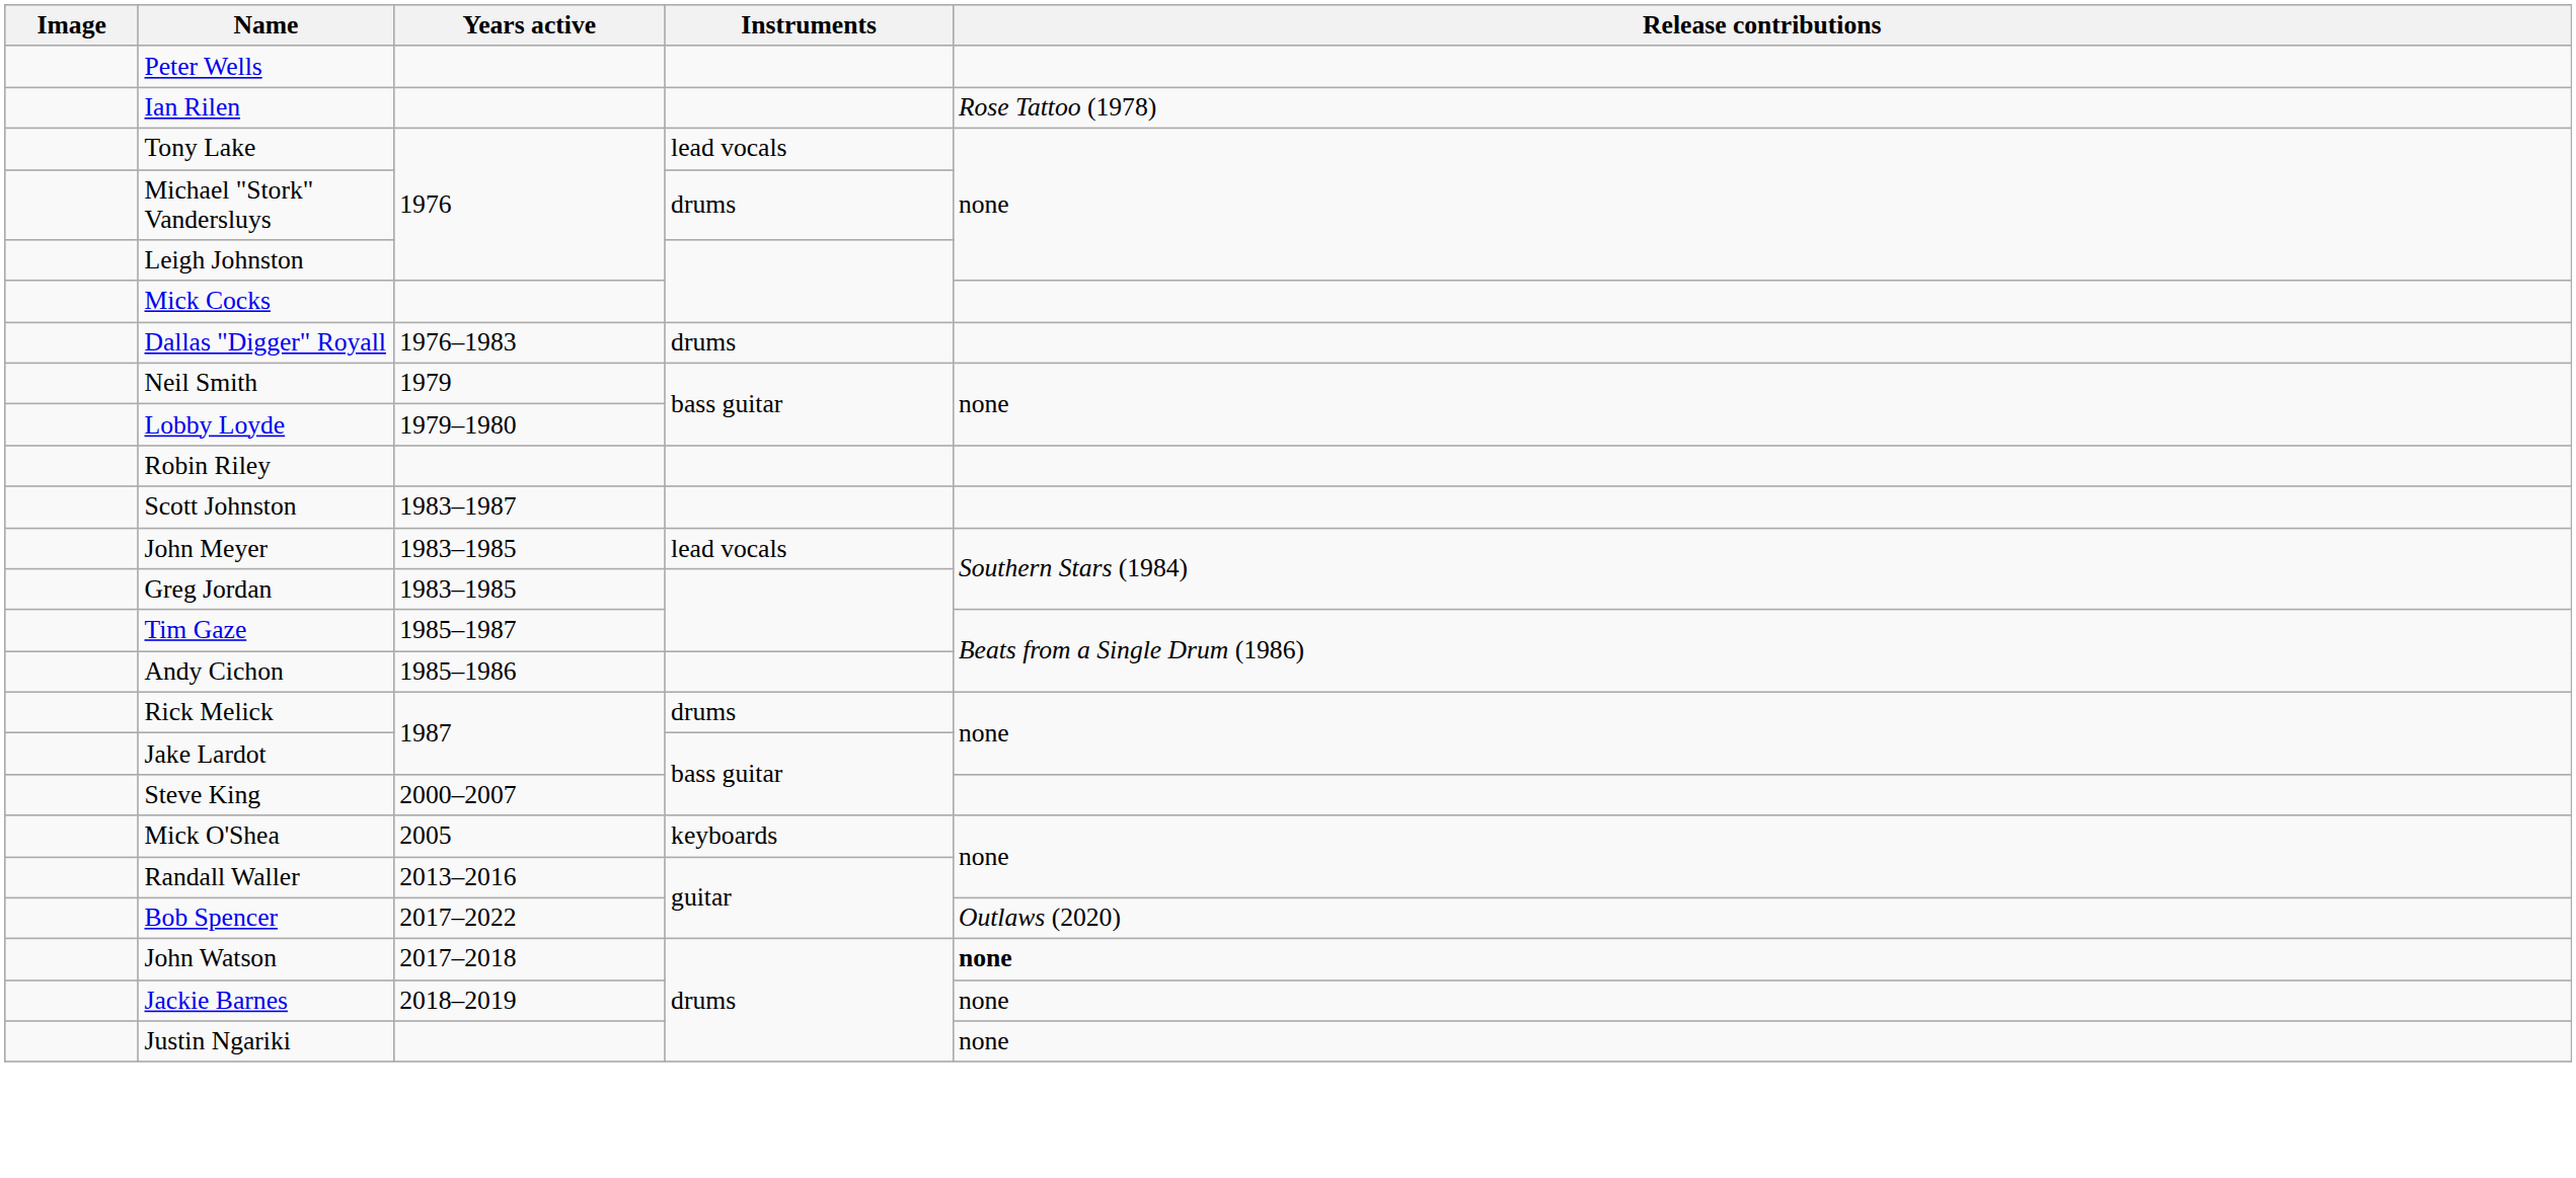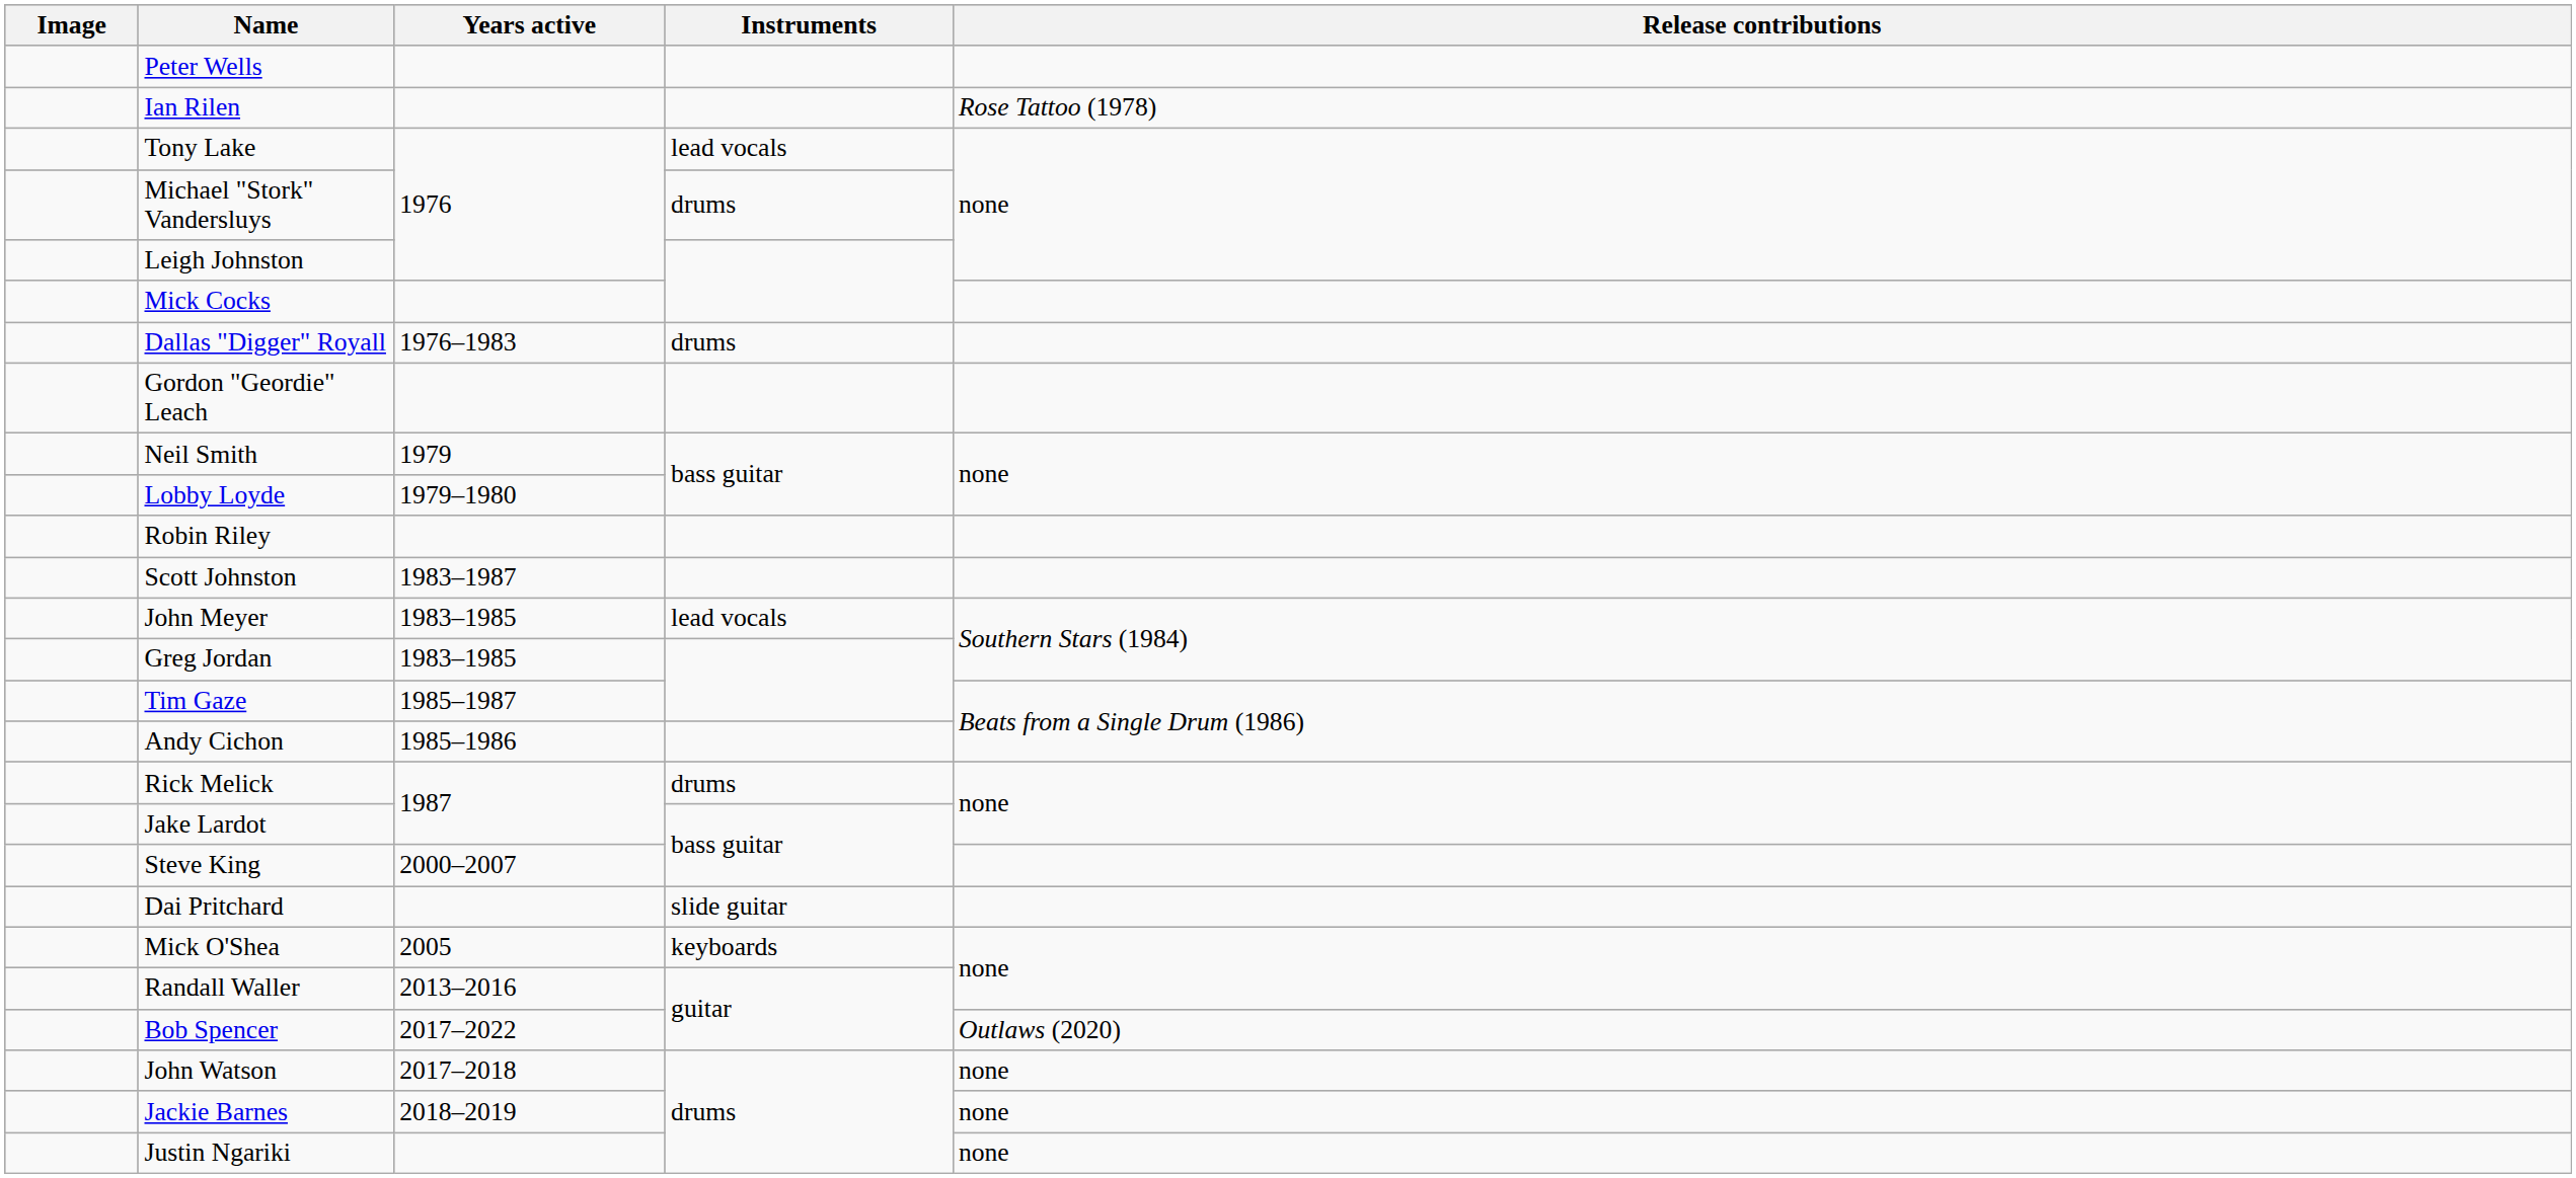+ row: Gordon "Geordie" Leach
+ row: Dai Pritchard | slide guitar
John Watson | Release contributions: bold -> normal
